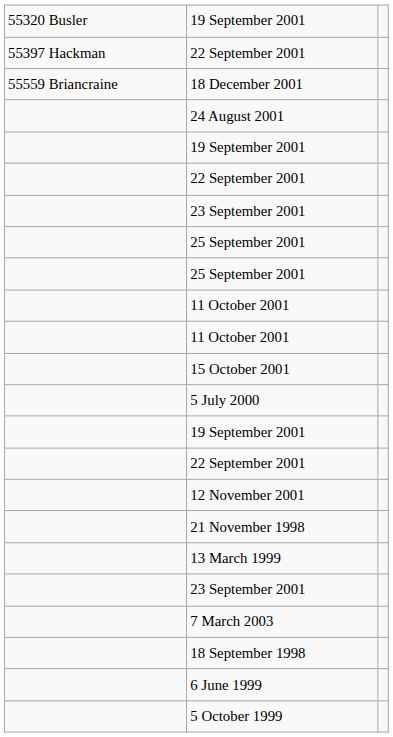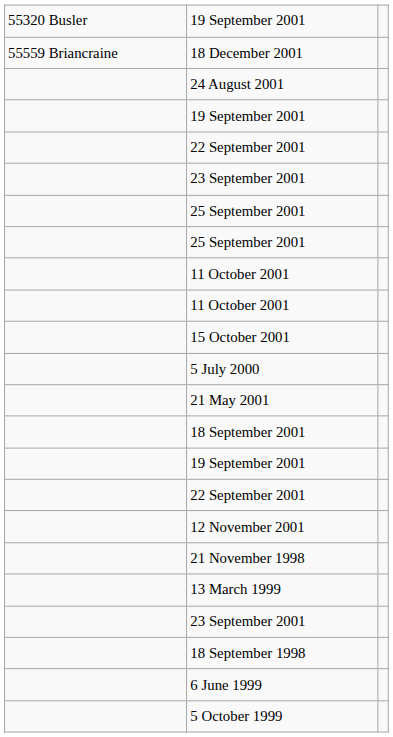- row: 55397 Hackman | 22 September 2001
+ row: 21 May 2001
+ row: 18 September 2001
- row: 7 March 2003
